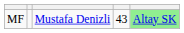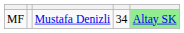MF | column 4: 43 -> 34
